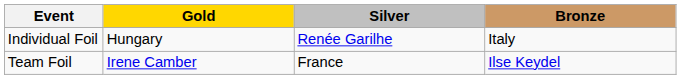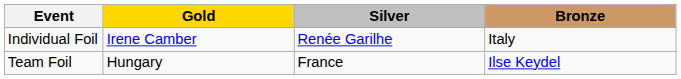Individual Foil | Gold: Hungary -> Irene Camber
Team Foil | Gold: Irene Camber -> Hungary
